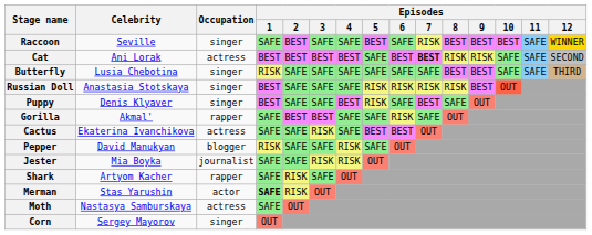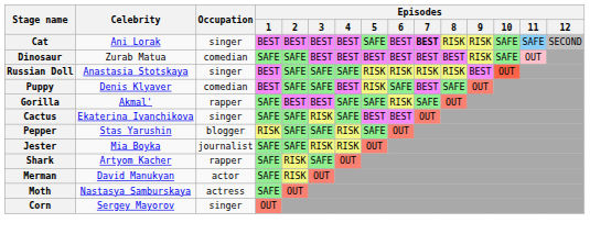- row: Raccoon | Seville | singer | SAFE | BEST | SAFE | SAFE | BEST | SAFE | RISK | BEST | BEST | BEST | SAFE | WINNER
Cat | Occupation: actress -> singer
- row: Butterfly | Lusia Chebotina | singer | RISK | SAFE | SAFE | SAFE | SAFE | SAFE | SAFE | BEST | BEST | SAFE | SAFE | THIRD
+ row: Dinosaur | Zurab Matua | comedian | SAFE | SAFE | BEST | BEST | BEST | BEST | BEST | BEST | RISK | SAFE | OUT
Puppy | Occupation: singer -> comedian
Cactus | Occupation: actress -> singer
Pepper | Celebrity: David Manukyan -> Stas Yarushin
Merman | Celebrity: Stas Yarushin -> David Manukyan
Merman | Episodes / 1: bold -> normal
